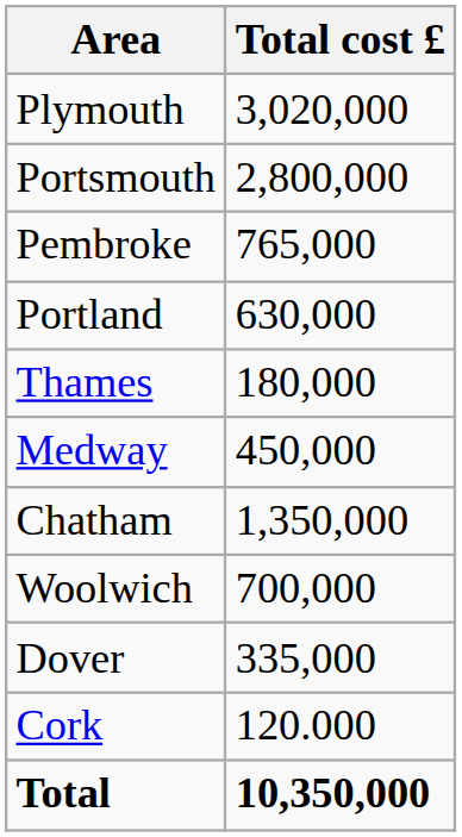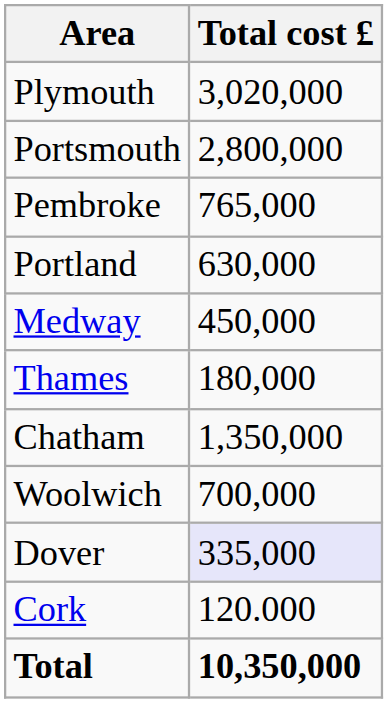rows swapped: Thames <-> Medway
Dover | Total cost £: no background -> lavender background
